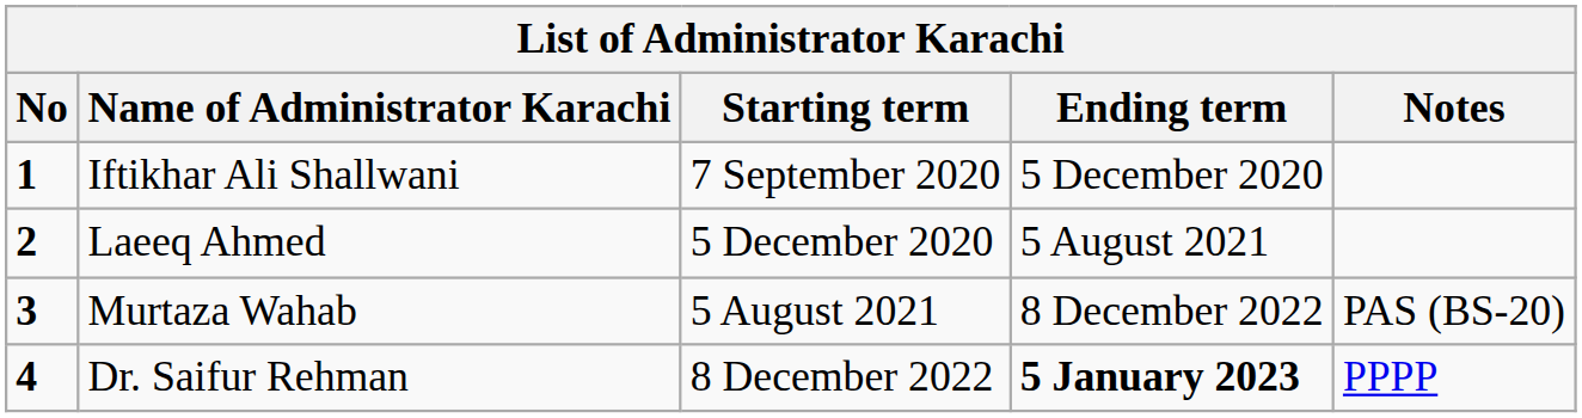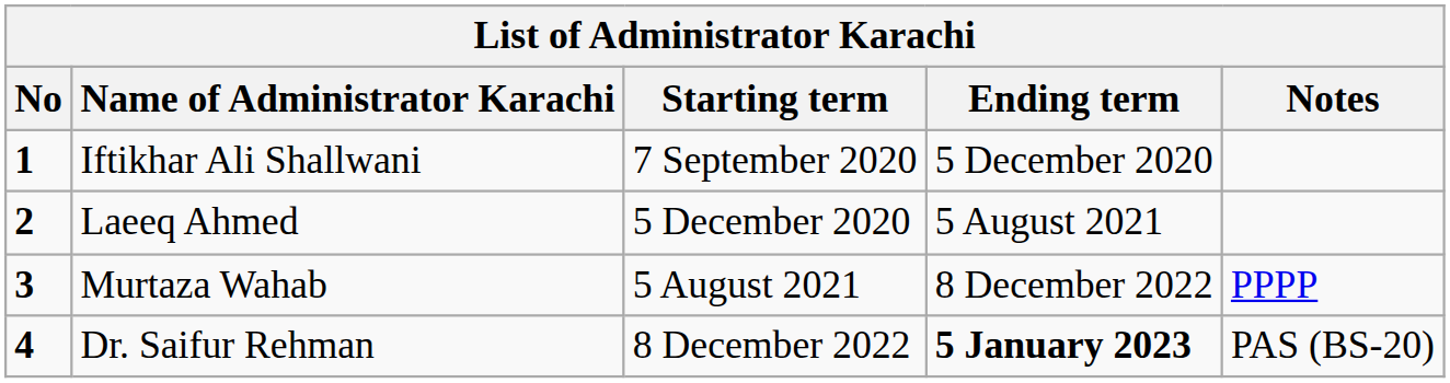Murtaza Wahab | Notes: PAS (BS-20) -> PPPP
Dr. Saifur Rehman | Notes: PPPP -> PAS (BS-20)
